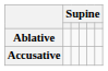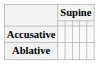rows swapped: Accusative <-> Ablative
